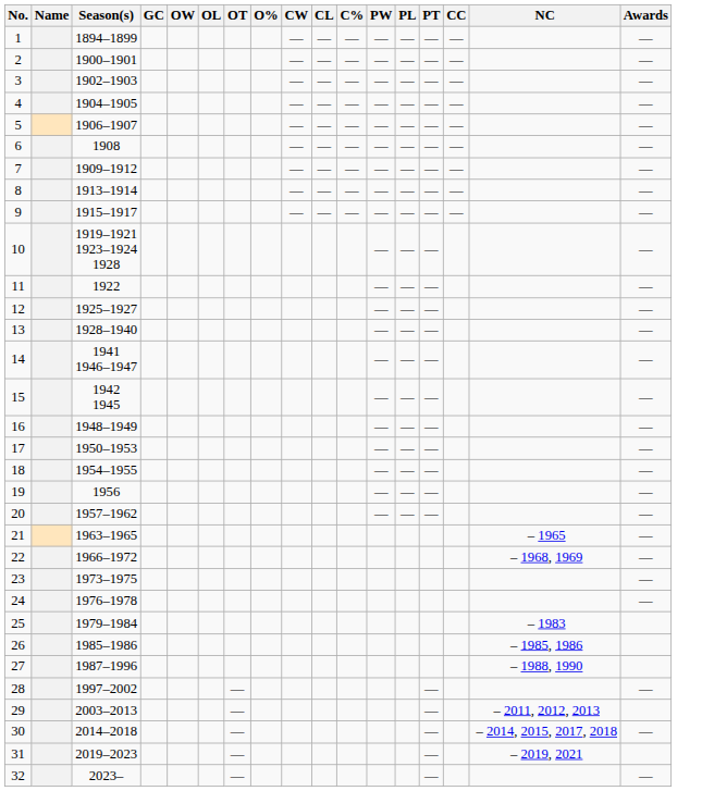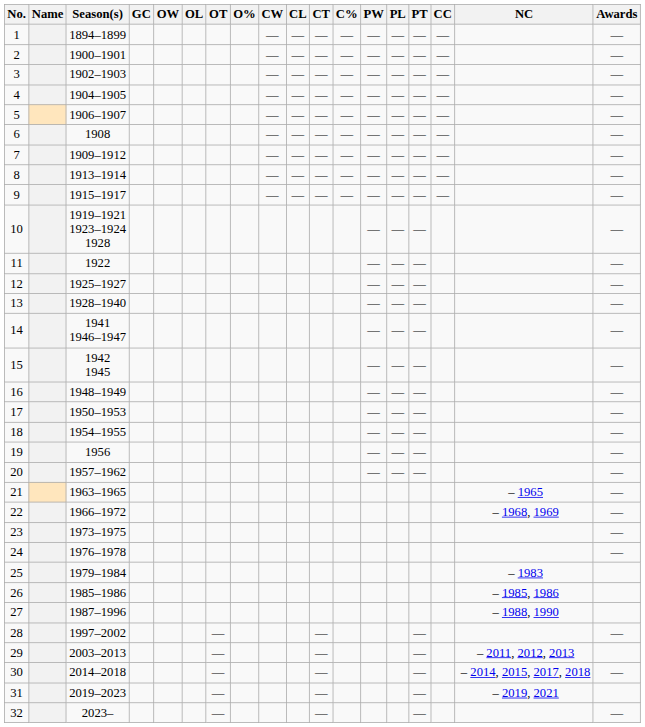+ column: CT | — | — | — | — | — | — | — | — | — | — | — | — | — | —
